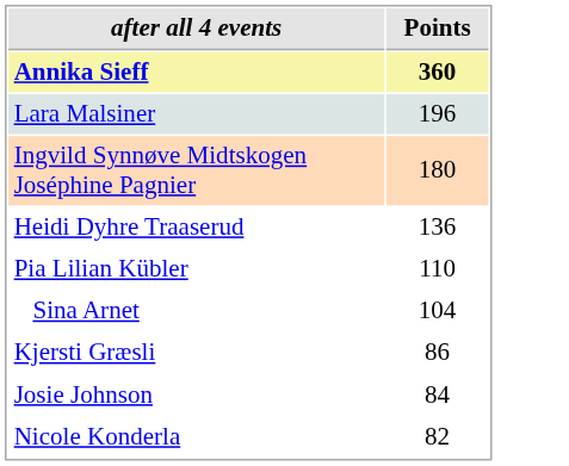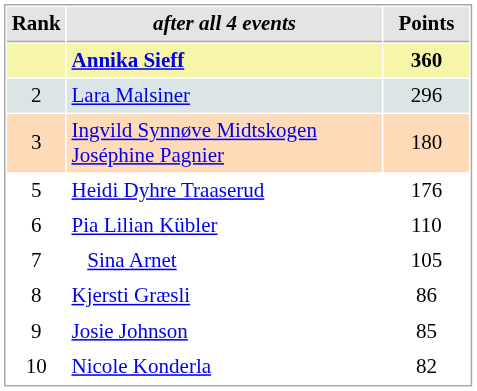+ column: Rank | 2 | 3 | 5 | 6 | 7 | 8 | 9 | 10
Lara Malsiner | Points: 196 -> 296
Heidi Dyhre Traaserud | Points: 136 -> 176
Sina Arnet | Points: 104 -> 105
Josie Johnson | Points: 84 -> 85
